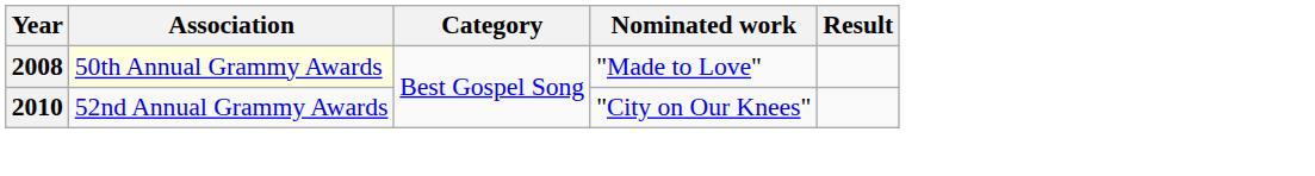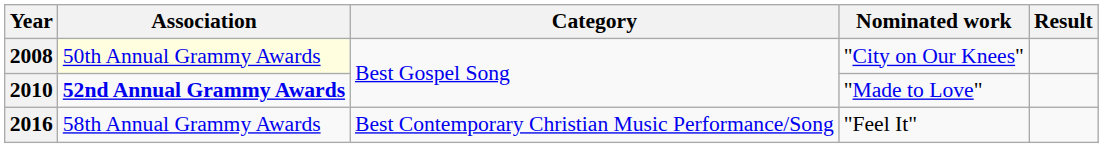2008 | Nominated work: "Made to Love" -> "City on Our Knees"
2010 | Association: normal -> bold
2010 | Nominated work: "City on Our Knees" -> "Made to Love"
+ row: 2016 | 58th Annual Grammy Awards | Best Contemporary Christian Music Performance/Song | "Feel It"
